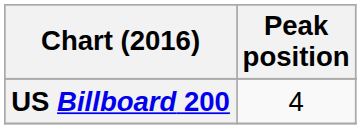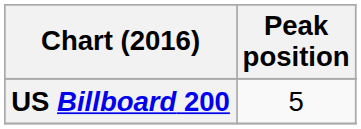US Billboard 200 | Peak position: 4 -> 5
